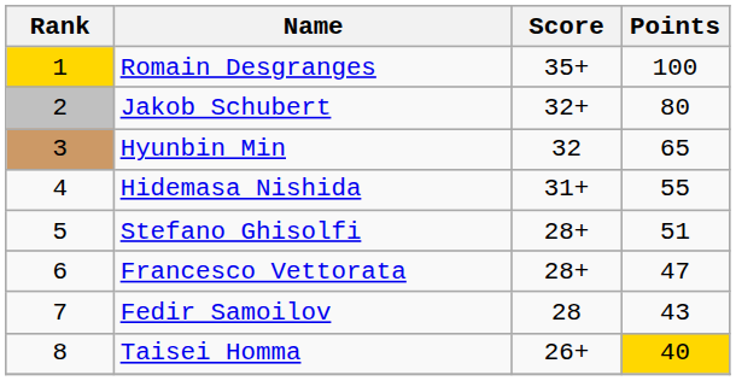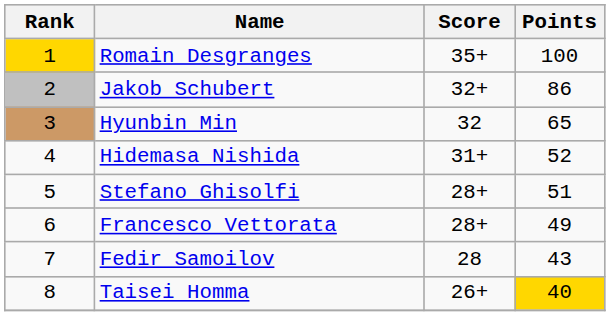Jakob Schubert | Points: 80 -> 86
Hidemasa Nishida | Points: 55 -> 52
Francesco Vettorata | Points: 47 -> 49
